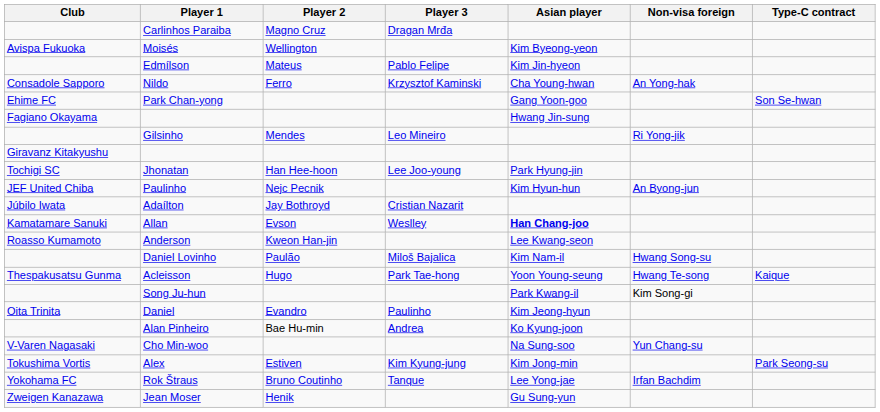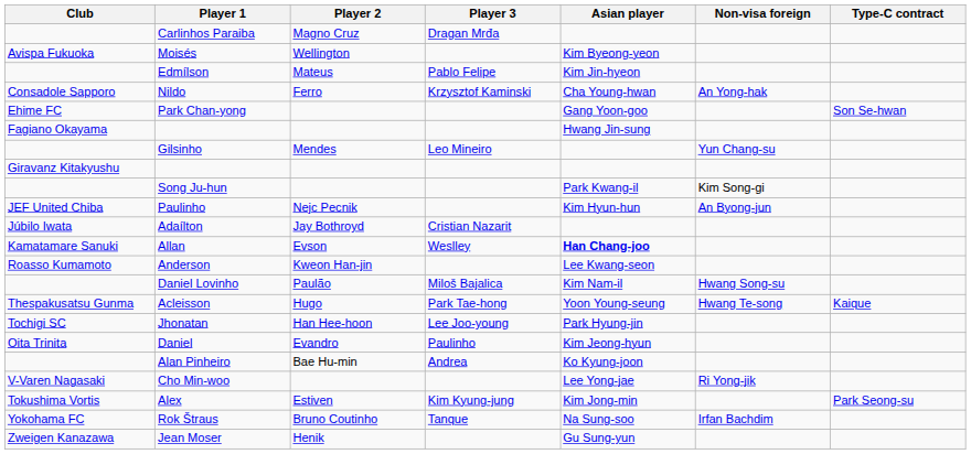Gilsinho | Non-visa foreign: Ri Yong-jik -> Yun Chang-su
rows swapped: Song Ju-hun <-> Jhonatan
Cho Min-woo | Asian player: Na Sung-soo -> Lee Yong-jae
Cho Min-woo | Non-visa foreign: Yun Chang-su -> Ri Yong-jik
Rok Štraus | Asian player: Lee Yong-jae -> Na Sung-soo
